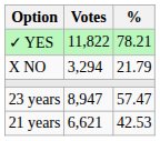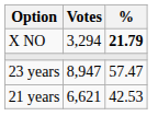- row: ✓ YES | 11,822 | 78.21
X NO | %: normal -> bold
